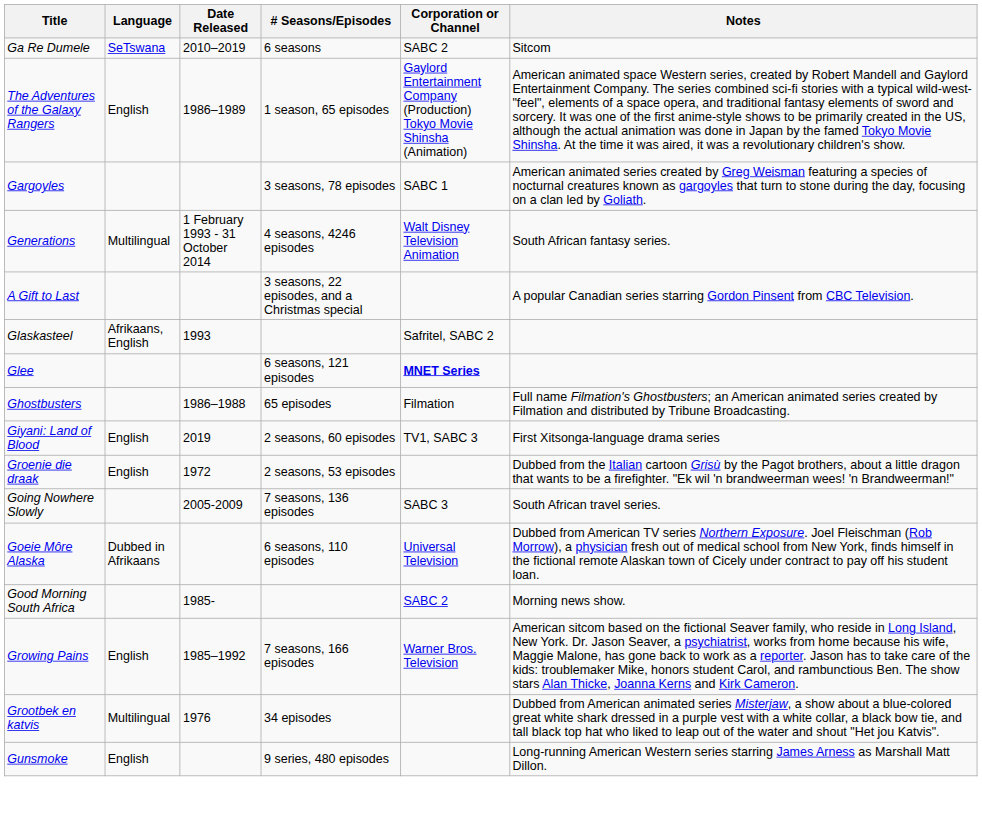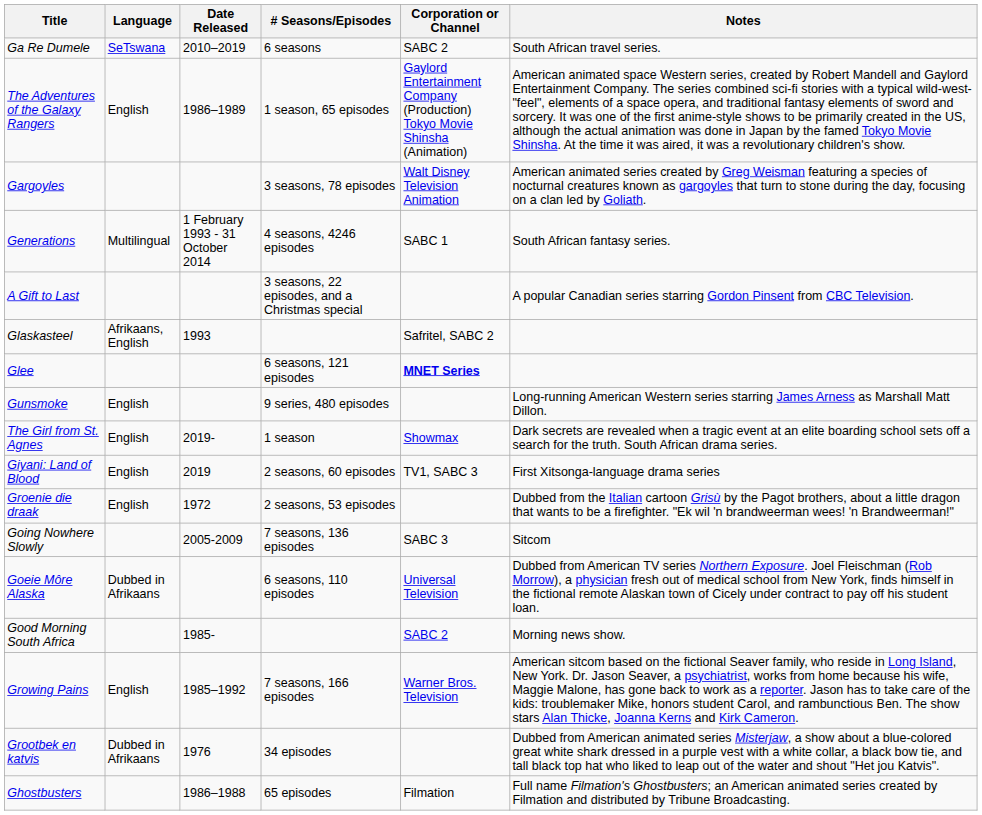Ga Re Dumele | Notes: Sitcom -> South African travel series.
Gargoyles | Corporation or Channel: SABC 1 -> Walt Disney Television Animation
Generations | Corporation or Channel: Walt Disney Television Animation -> SABC 1
rows swapped: Ghostbusters <-> Gunsmoke
+ row: The Girl from St. Agnes | English | 2019- | 1 season | Showmax | Dark secrets are revealed when a tragic event at an elite boarding school sets off a search for the truth. South African drama series.
Going Nowhere Slowly | Notes: South African travel series. -> Sitcom
Grootbek en katvis | Language: Multilingual -> Dubbed in Afrikaans
